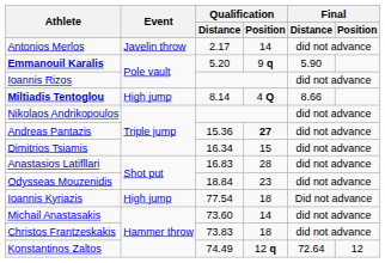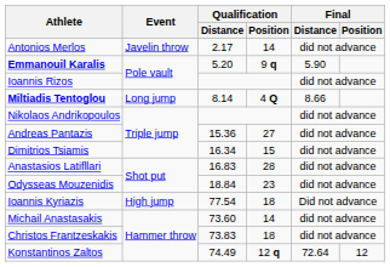Miltiadis Tentoglou | Event: High jump -> Long jump
Andreas Pantazis | Qualification / Position: bold -> normal
